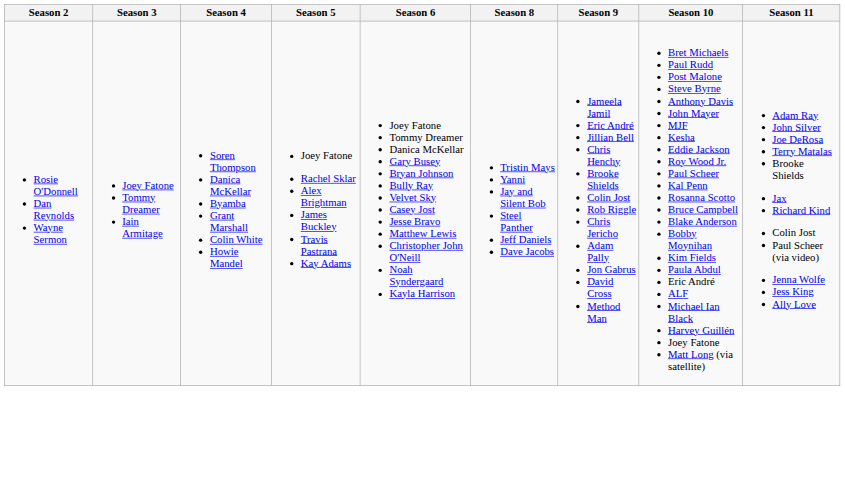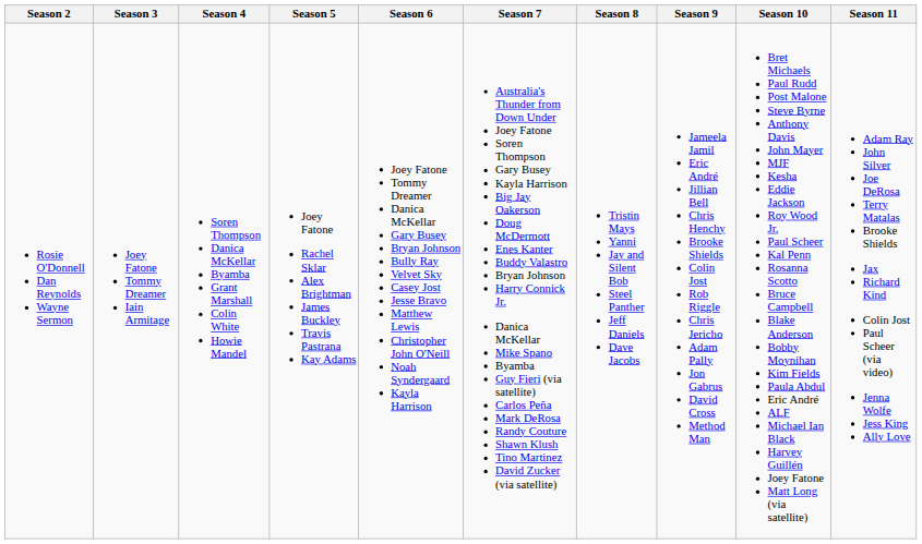+ column: Season 7 | Australia's Thunder from Down Under Joey Fatone Soren Thompson Gary Busey Kayla Harrison Big Jay Oakerson Doug McDermott Enes Kanter Buddy Valastro Bryan Johnson Harry Connick Jr. Danica McKellar Mike Spano Byamba Guy Fieri (via satellite) Carlos Peña Mark DeRosa Randy Couture Shawn Klush Tino Martinez David Zucker (via satellite)
